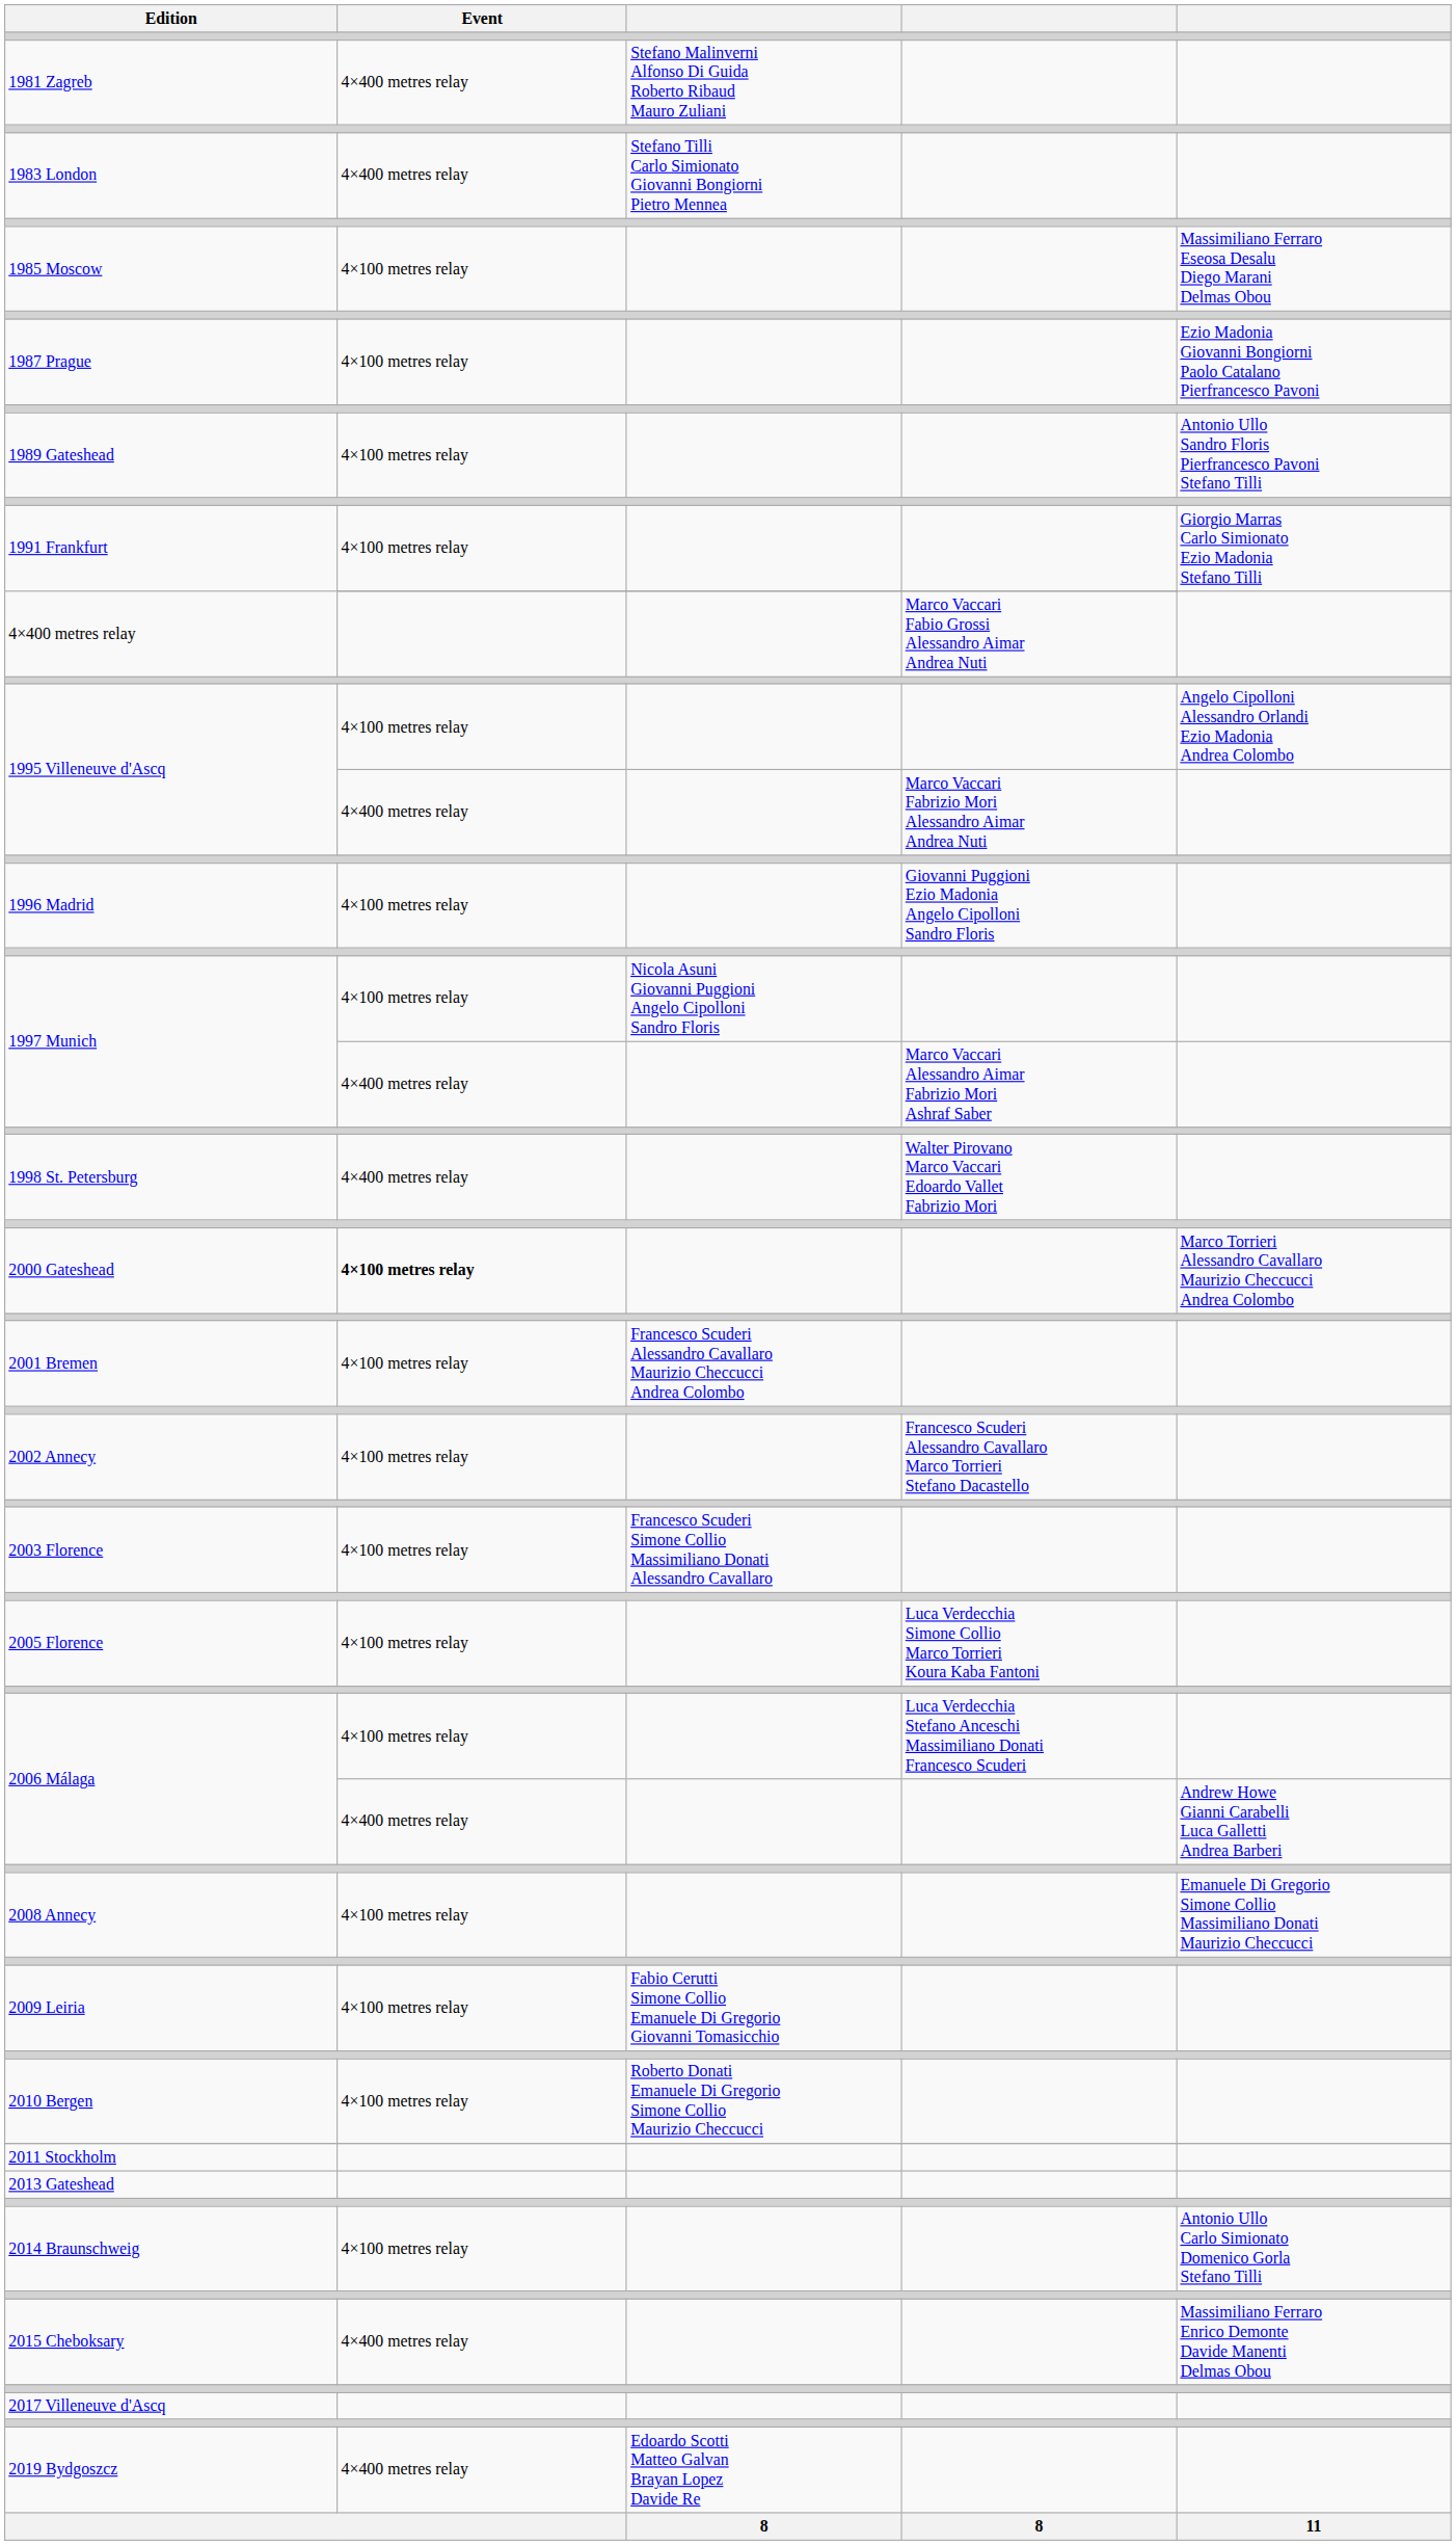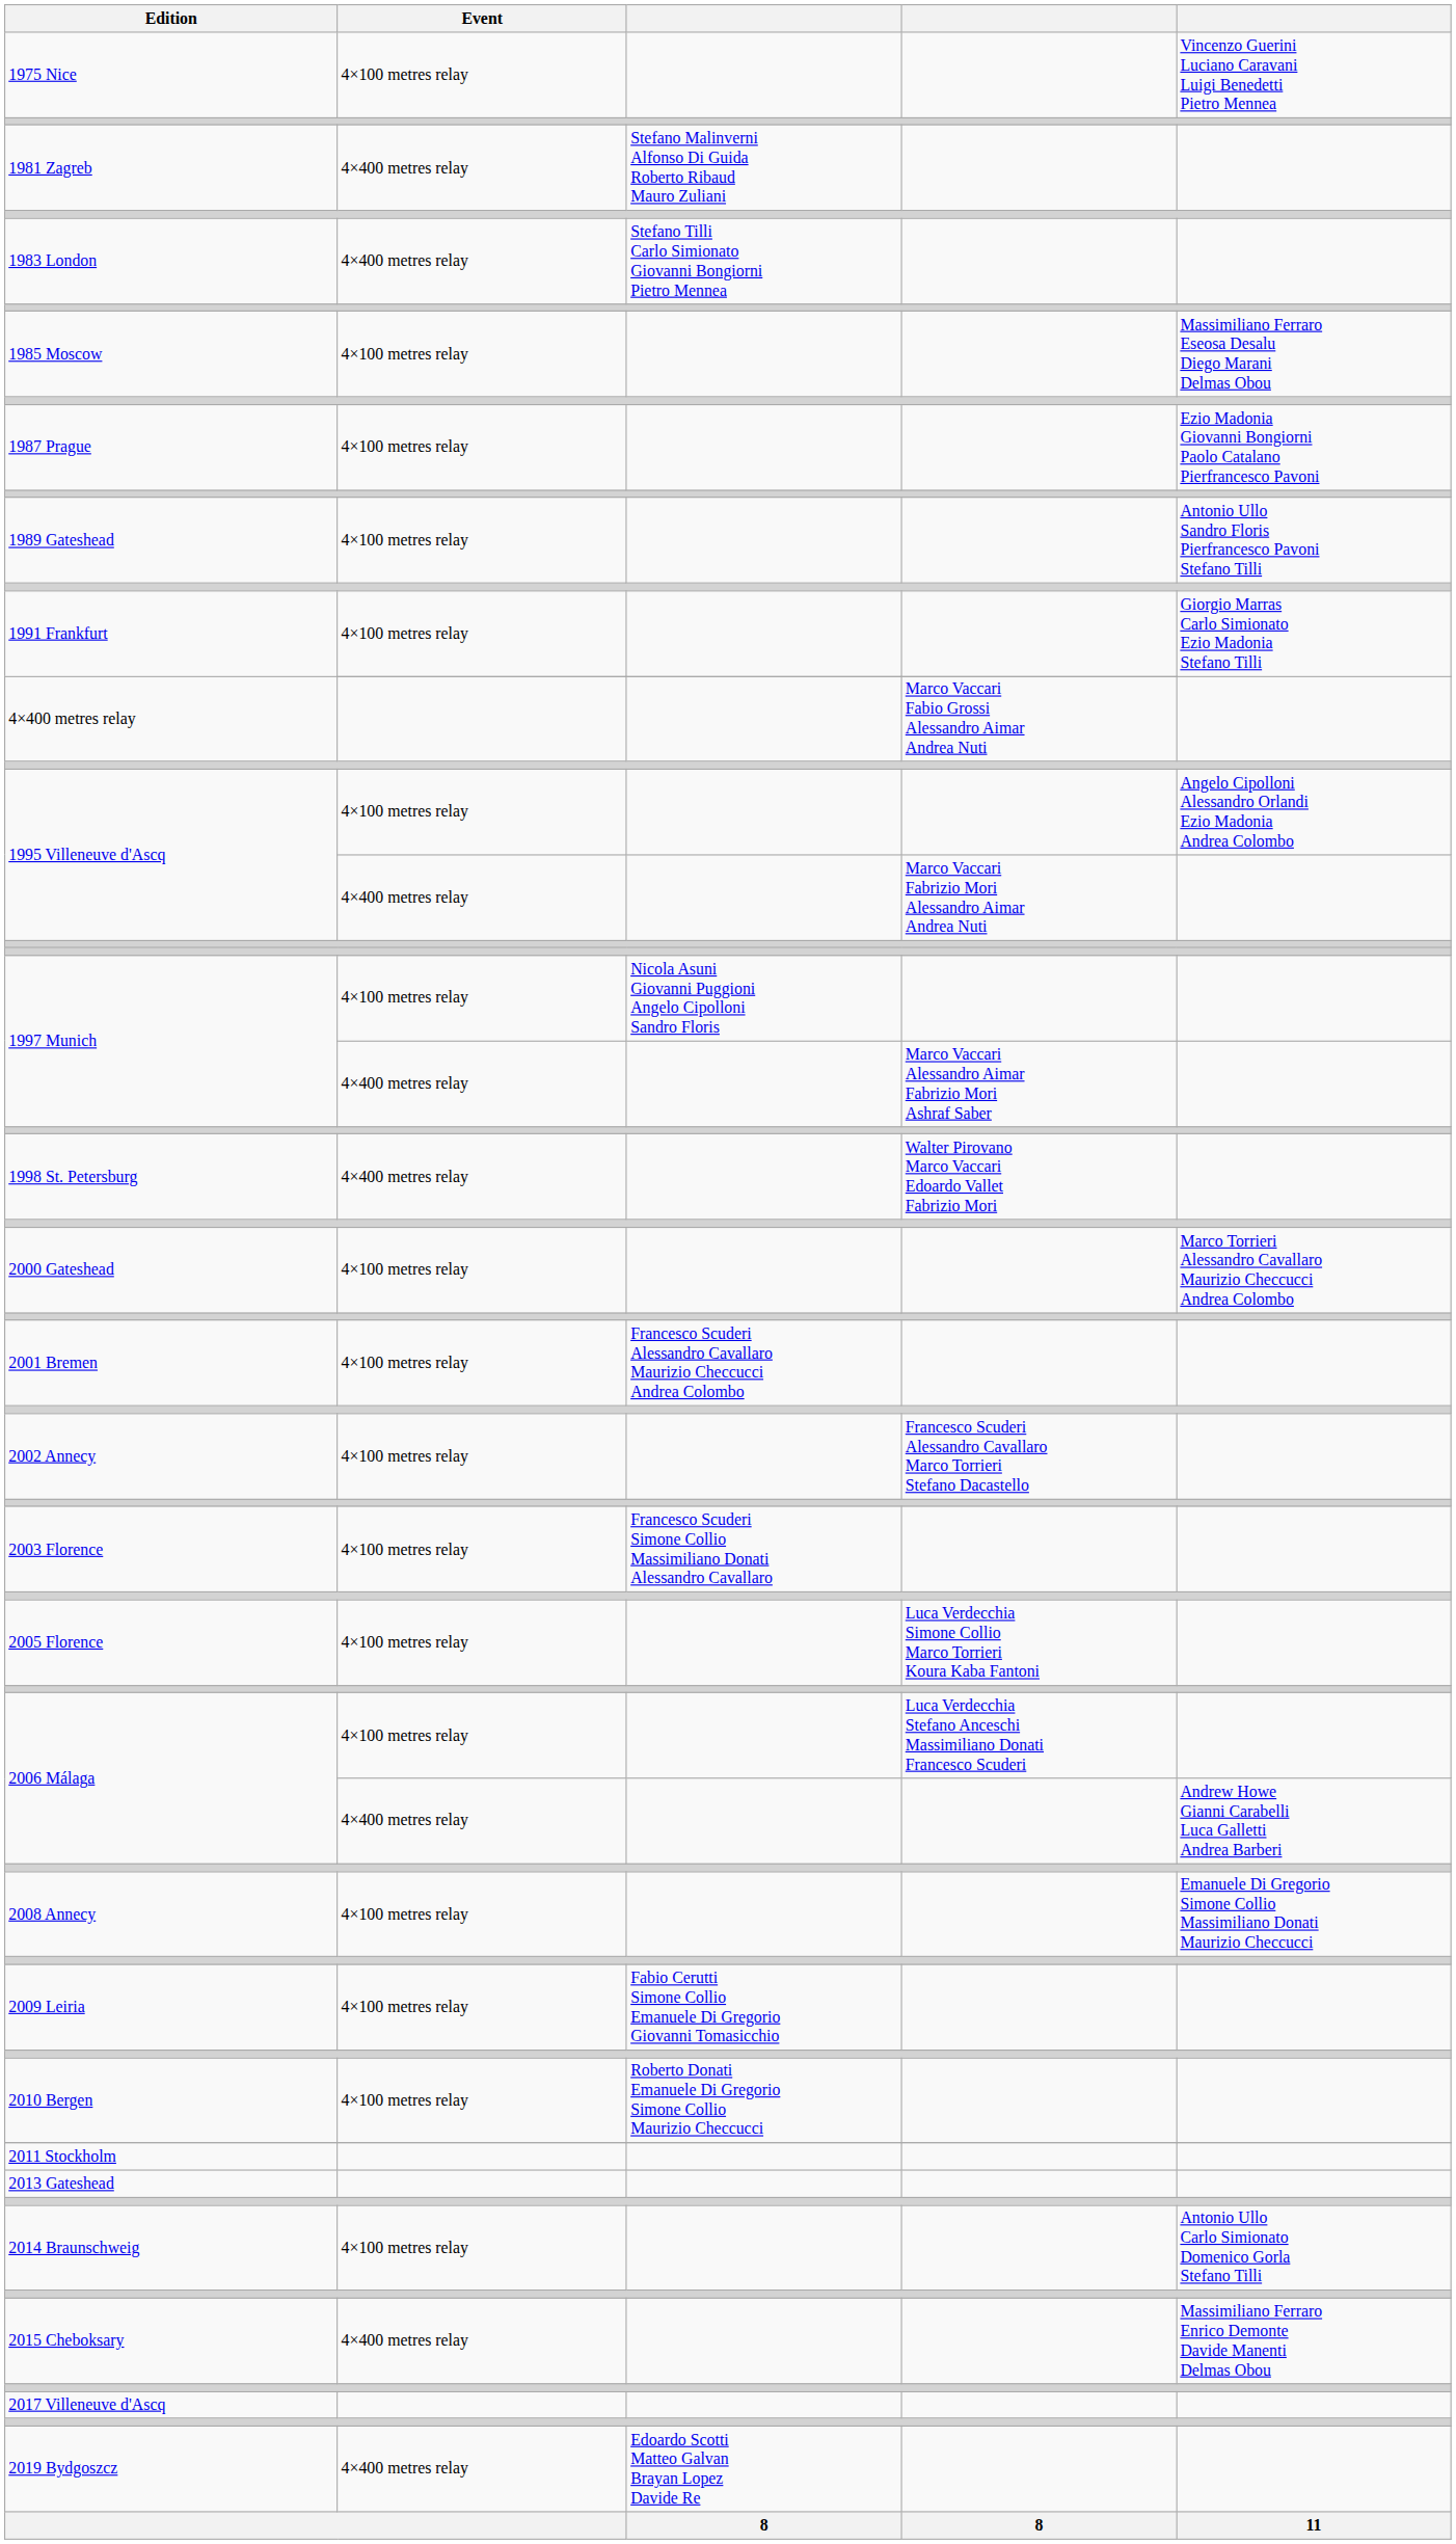+ row: 1975 Nice | 4×100 metres relay | Vincenzo Guerini Luciano Caravani Luigi Benedetti Pietro Mennea
- row: 1996 Madrid | 4×100 metres relay | Giovanni Puggioni Ezio Madonia Angelo Cipolloni Sandro Floris
2000 Gateshead | Event: bold -> normal
